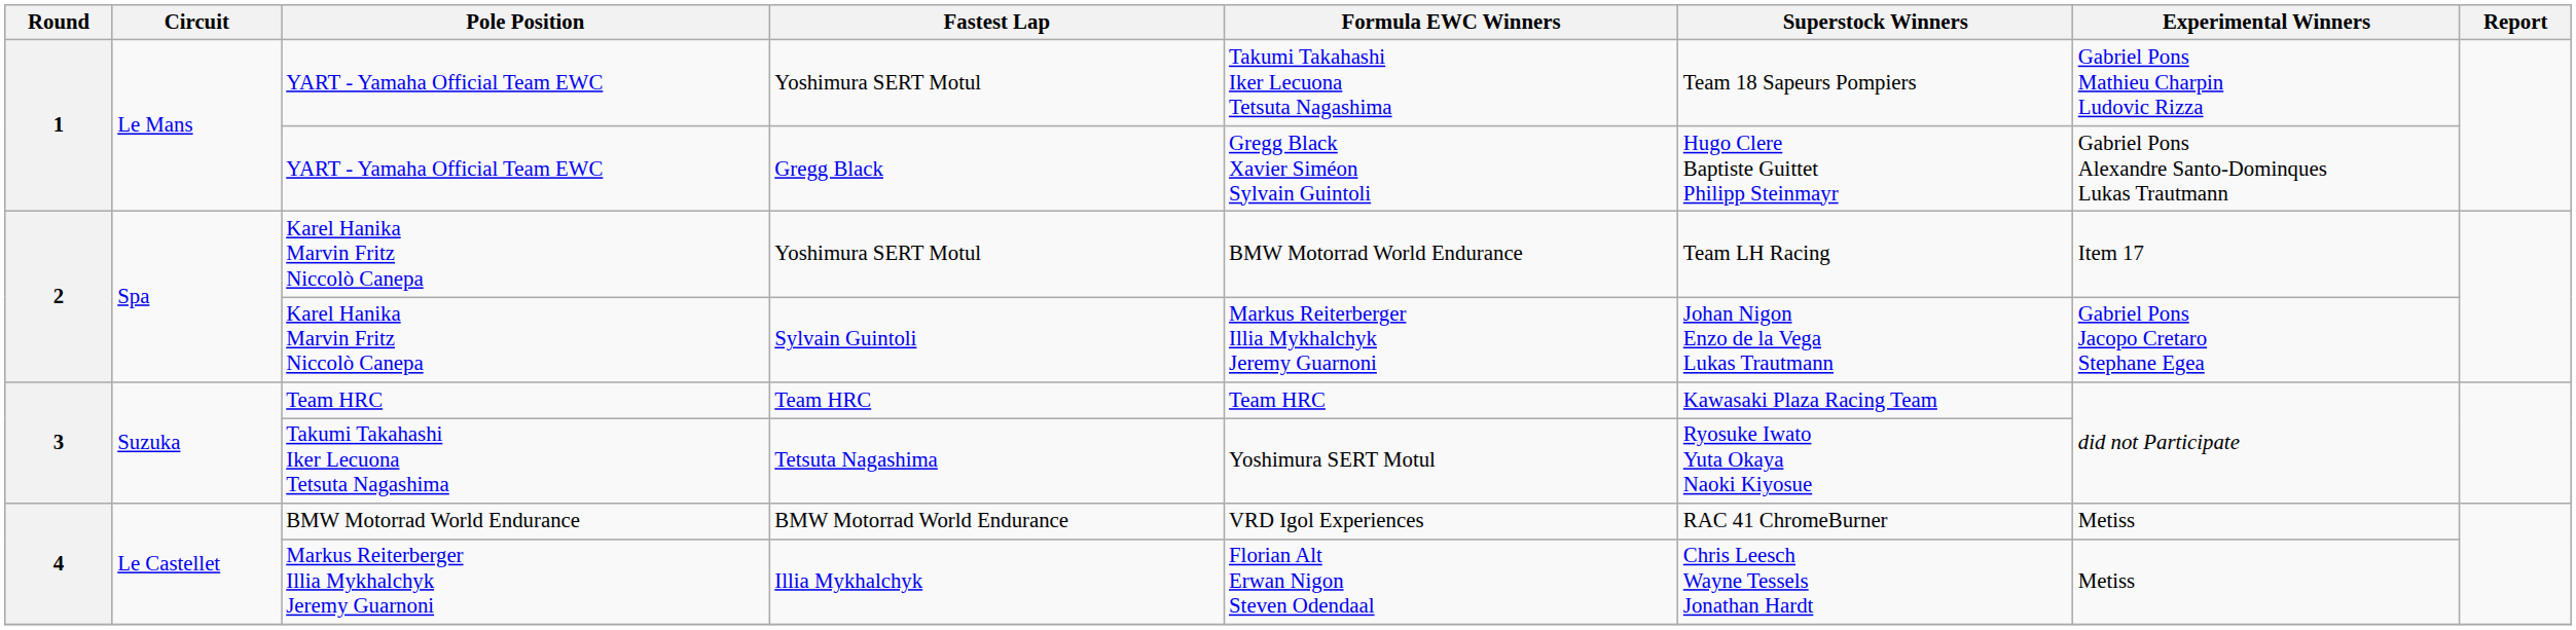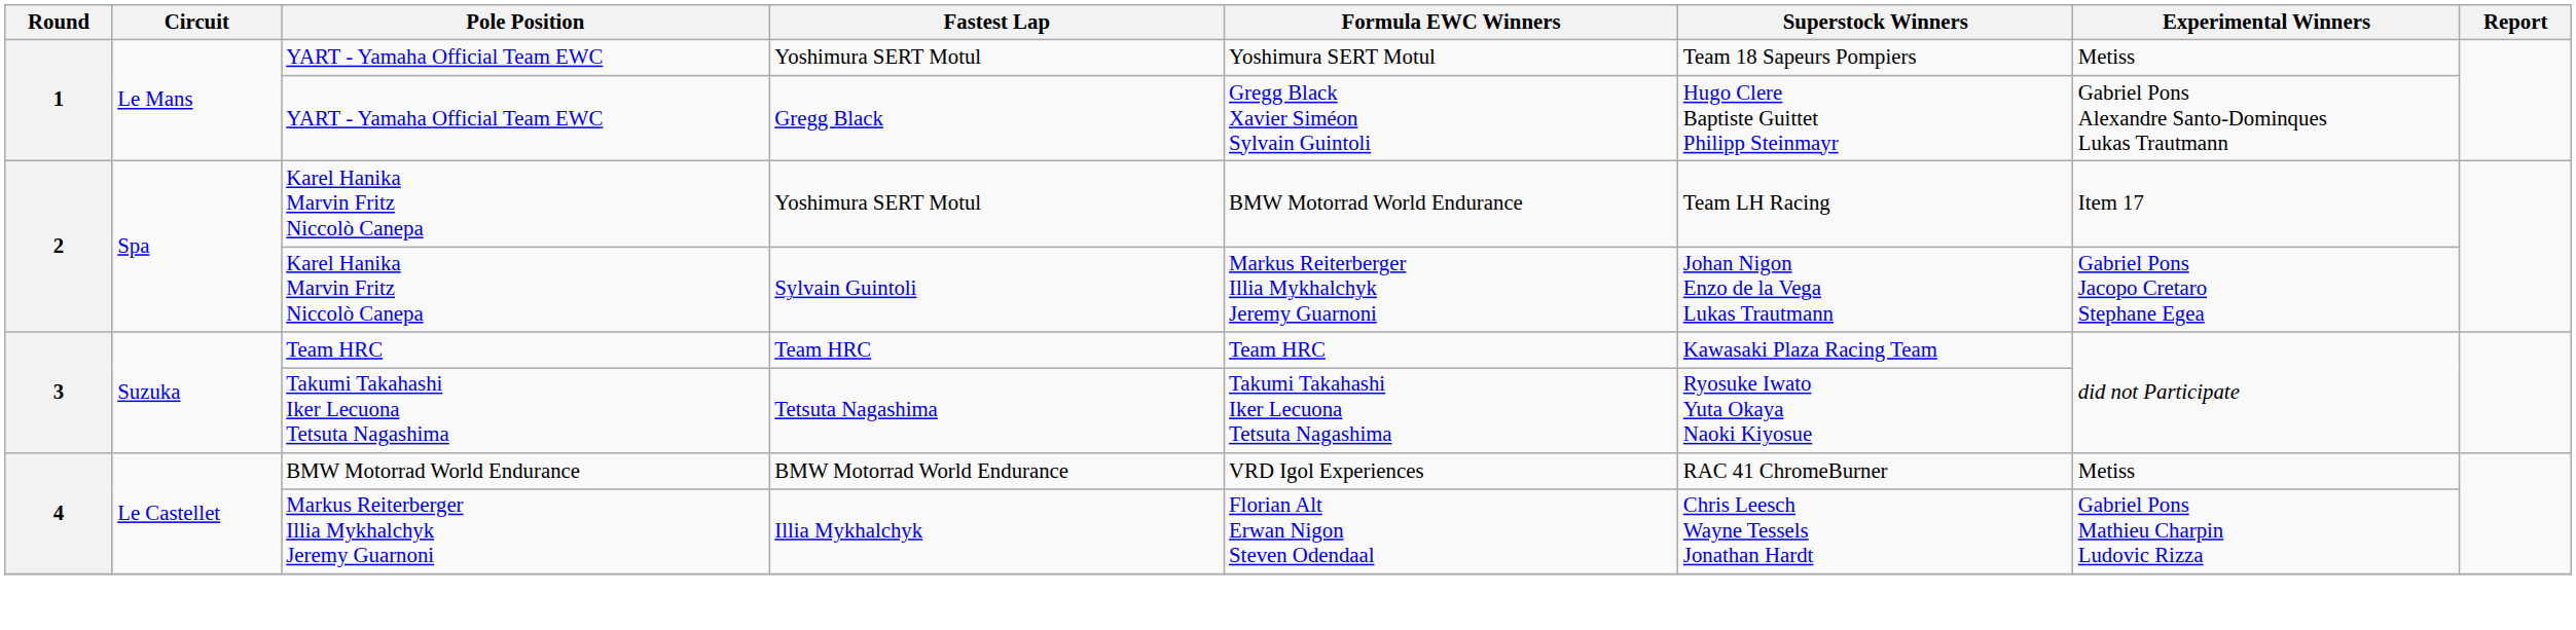1 / Yoshimura SERT Motul | Formula EWC Winners: Takumi Takahashi Iker Lecuona Tetsuta Nagashima -> Yoshimura SERT Motul
1 / Yoshimura SERT Motul | Experimental Winners: Gabriel Pons Mathieu Charpin Ludovic Rizza -> Metiss
Tetsuta Nagashima | Formula EWC Winners: Yoshimura SERT Motul -> Takumi Takahashi Iker Lecuona Tetsuta Nagashima
Illia Mykhalchyk | Experimental Winners: Metiss -> Gabriel Pons Mathieu Charpin Ludovic Rizza
